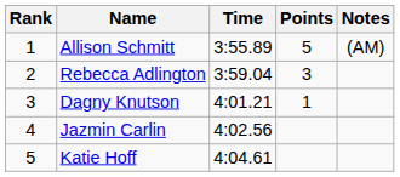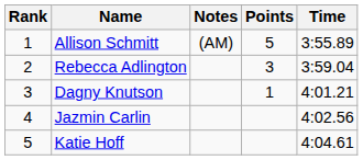columns swapped: Time <-> Notes
